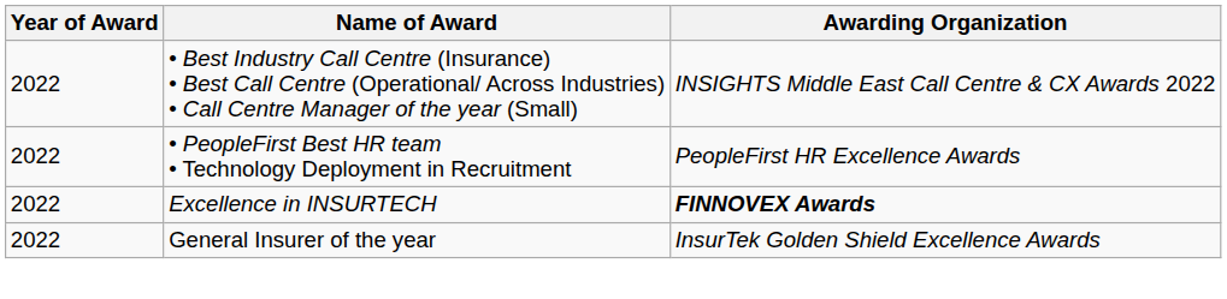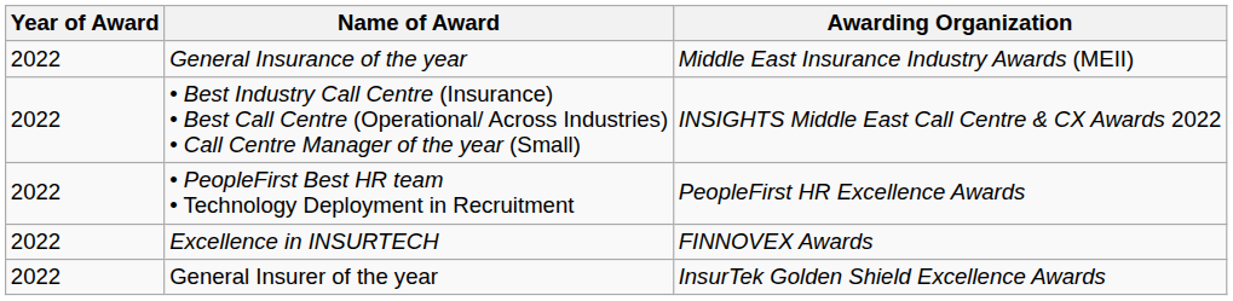+ row: 2022 | General Insurance of the year | Middle East Insurance Industry Awards (MEII)
Excellence in INSURTECH | Awarding Organization: bold -> normal
